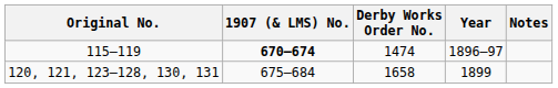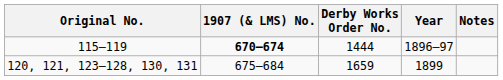115–119 | Derby Works Order No.: 1474 -> 1444
120, 121, 123–128, 130, 131 | Derby Works Order No.: 1658 -> 1659
